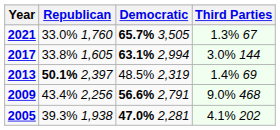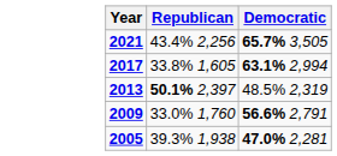- column: Third Parties | 1.3% 67 | 3.0% 144 | 1.4% 69 | 9.0% 468 | 4.1% 202
2021 | Republican: 33.0% 1,760 -> 43.4% 2,256
2009 | Republican: 43.4% 2,256 -> 33.0% 1,760
